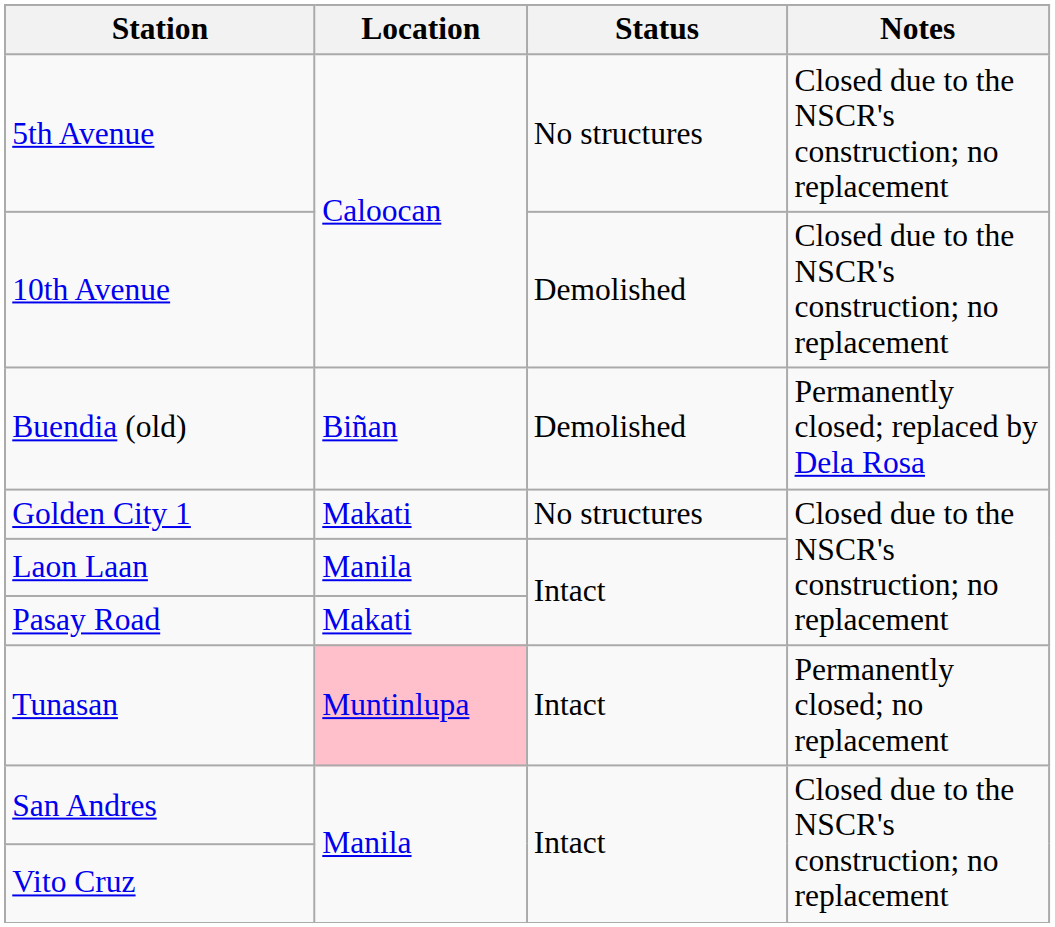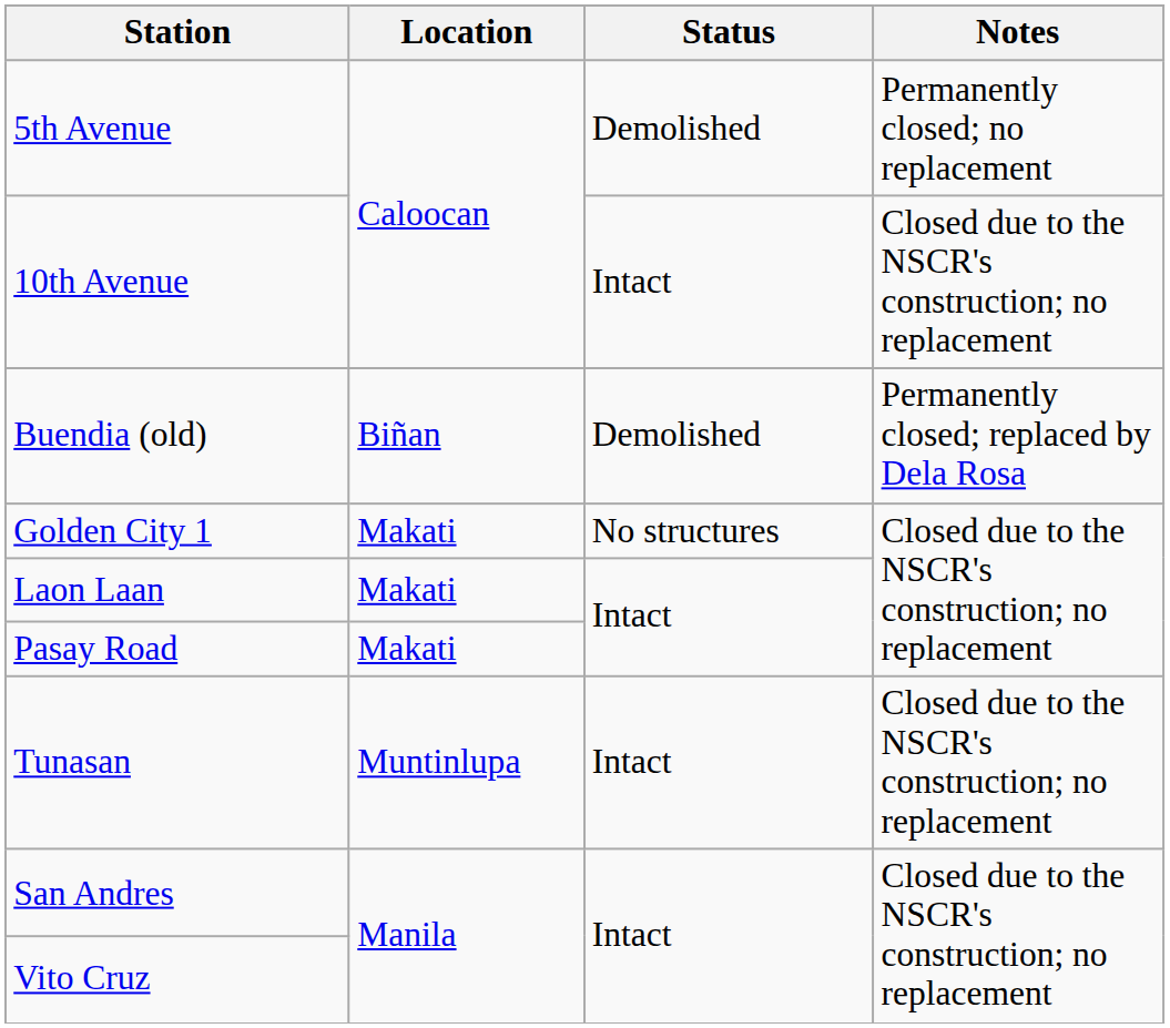5th Avenue | Status: No structures -> Demolished
5th Avenue | Notes: Closed due to the NSCR's construction; no replacement -> Permanently closed; no replacement
10th Avenue | Status: Demolished -> Intact
Laon Laan | Location: Manila -> Makati
Tunasan | Location: pink background -> no background
Tunasan | Notes: Permanently closed; no replacement -> Closed due to the NSCR's construction; no replacement
